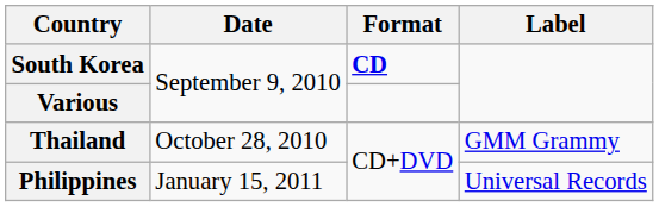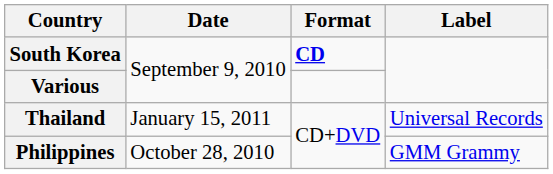Thailand | Date: October 28, 2010 -> January 15, 2011
Thailand | Label: GMM Grammy -> Universal Records
Philippines | Date: January 15, 2011 -> October 28, 2010
Philippines | Label: Universal Records -> GMM Grammy
